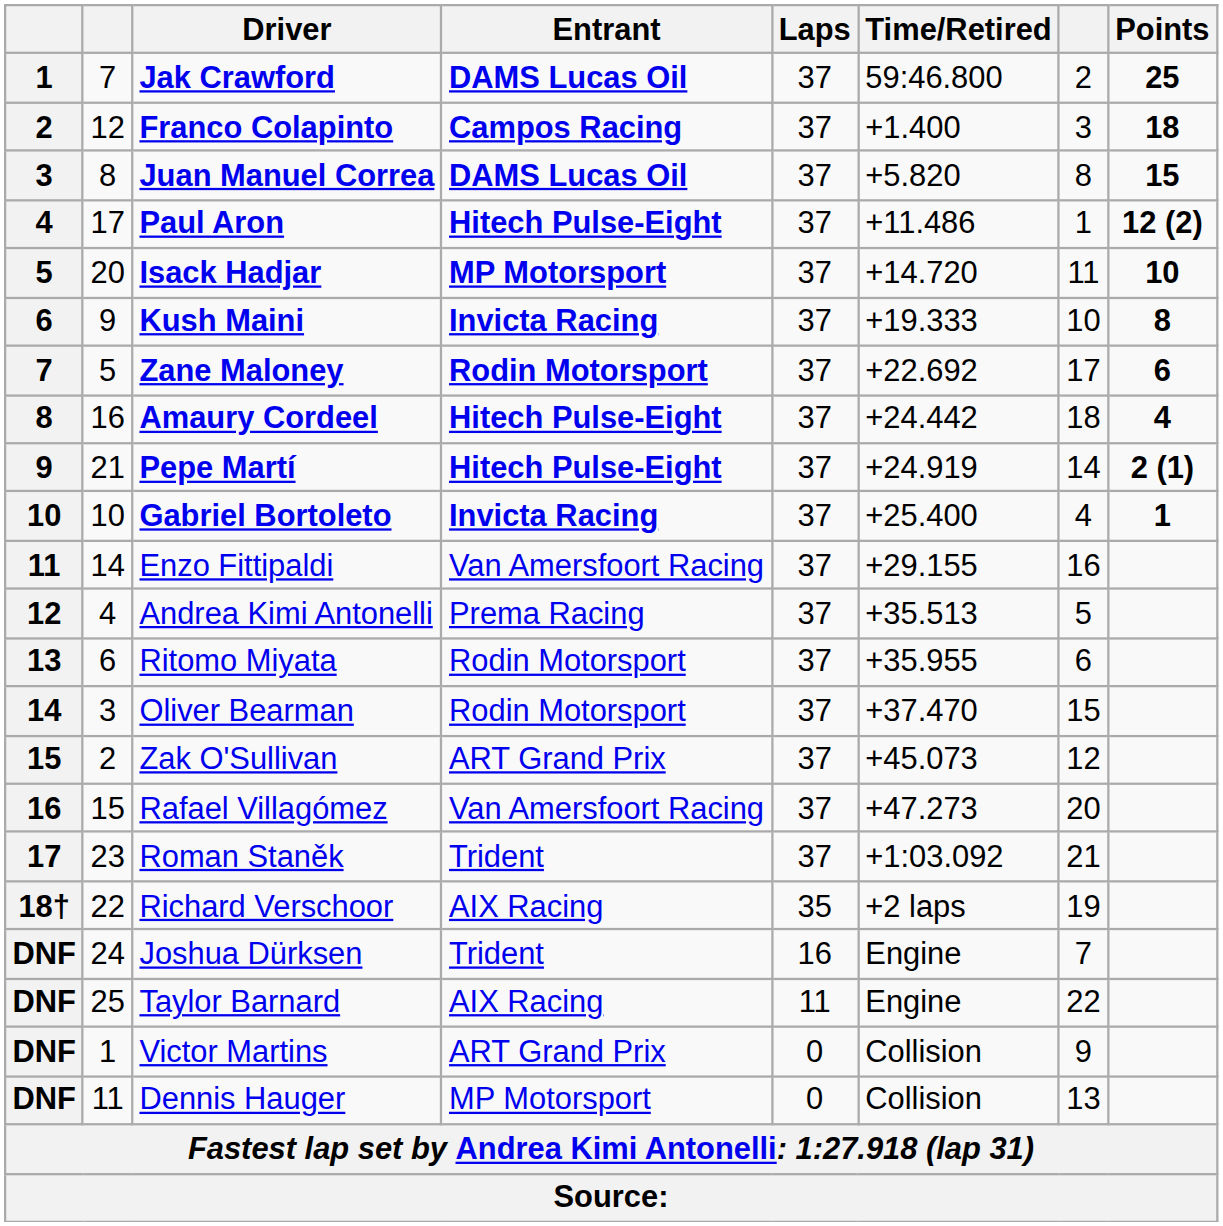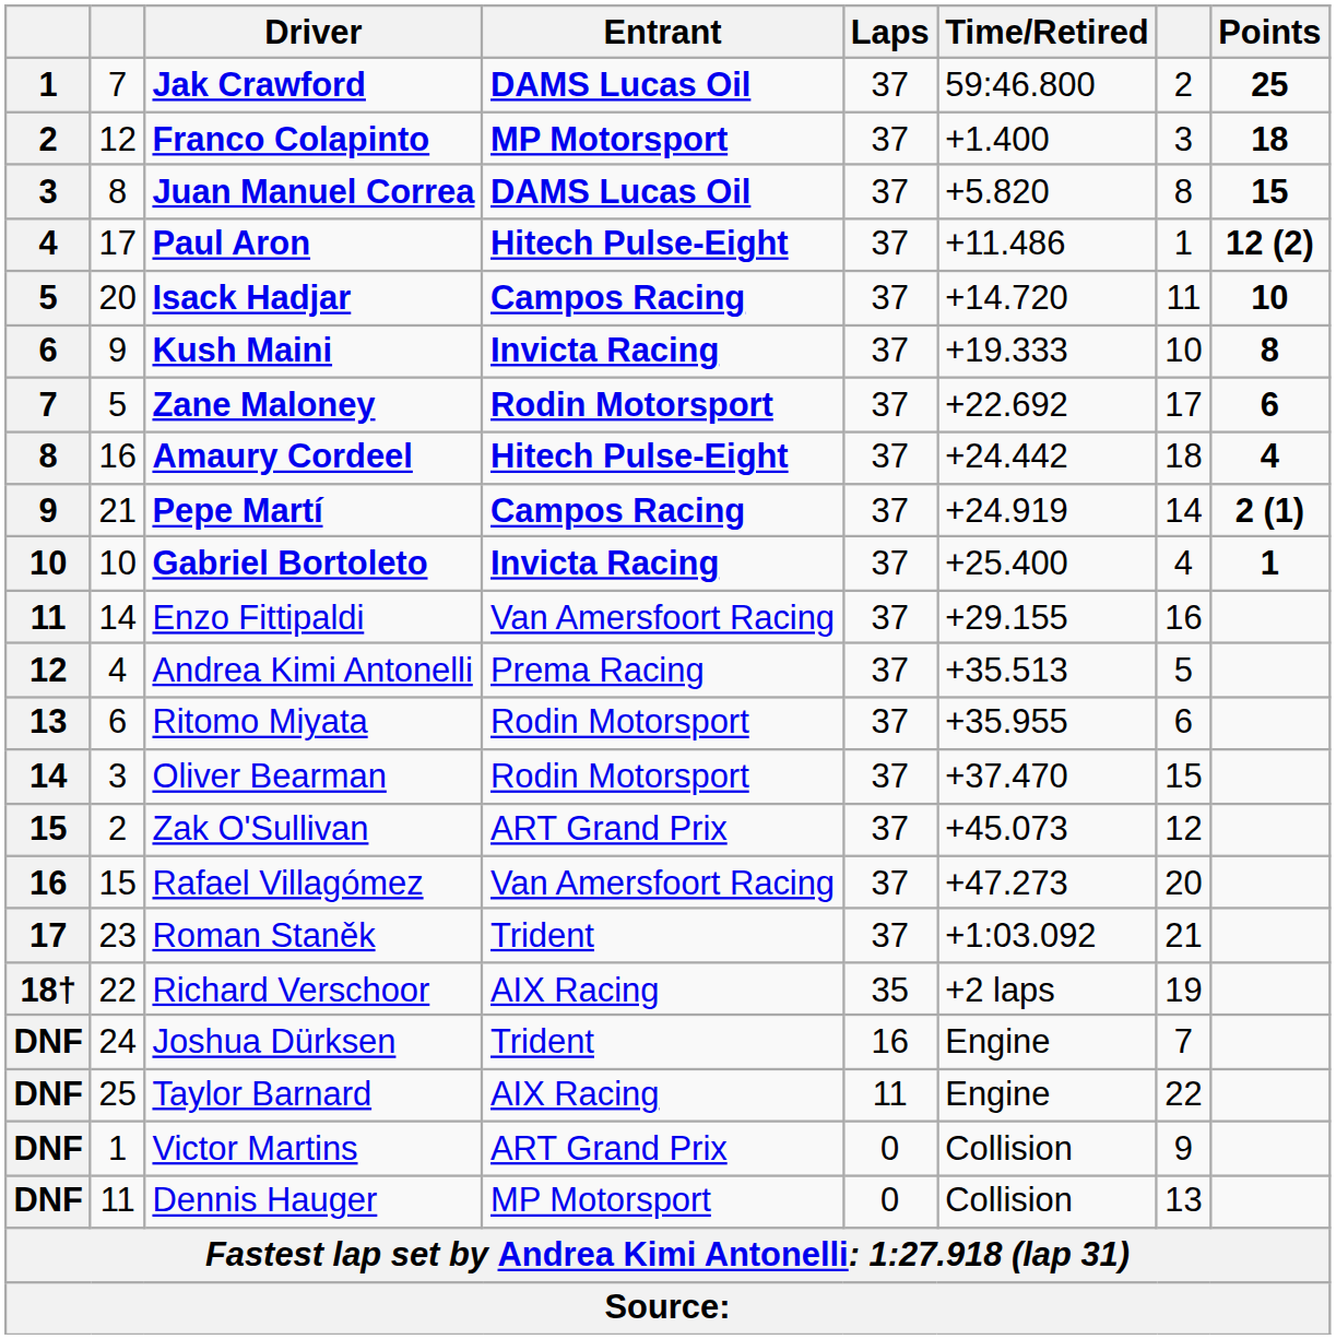Franco Colapinto | Entrant: Campos Racing -> MP Motorsport
Isack Hadjar | Entrant: MP Motorsport -> Campos Racing
Pepe Martí | Entrant: Hitech Pulse-Eight -> Campos Racing
